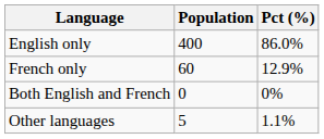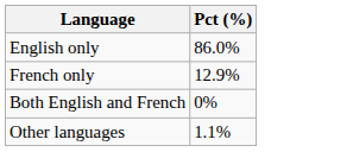- column: Population | 400 | 60 | 0 | 5
